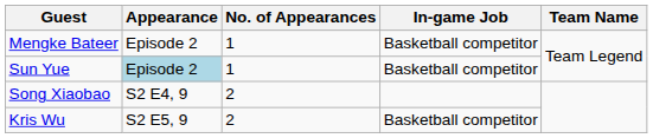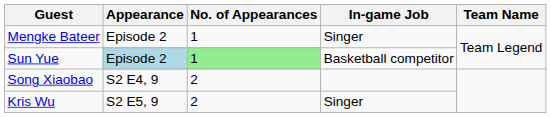Mengke Bateer | In-game Job: Basketball competitor -> Singer
Sun Yue | No. of Appearances: no background -> lightgreen background
Kris Wu | In-game Job: Basketball competitor -> Singer
